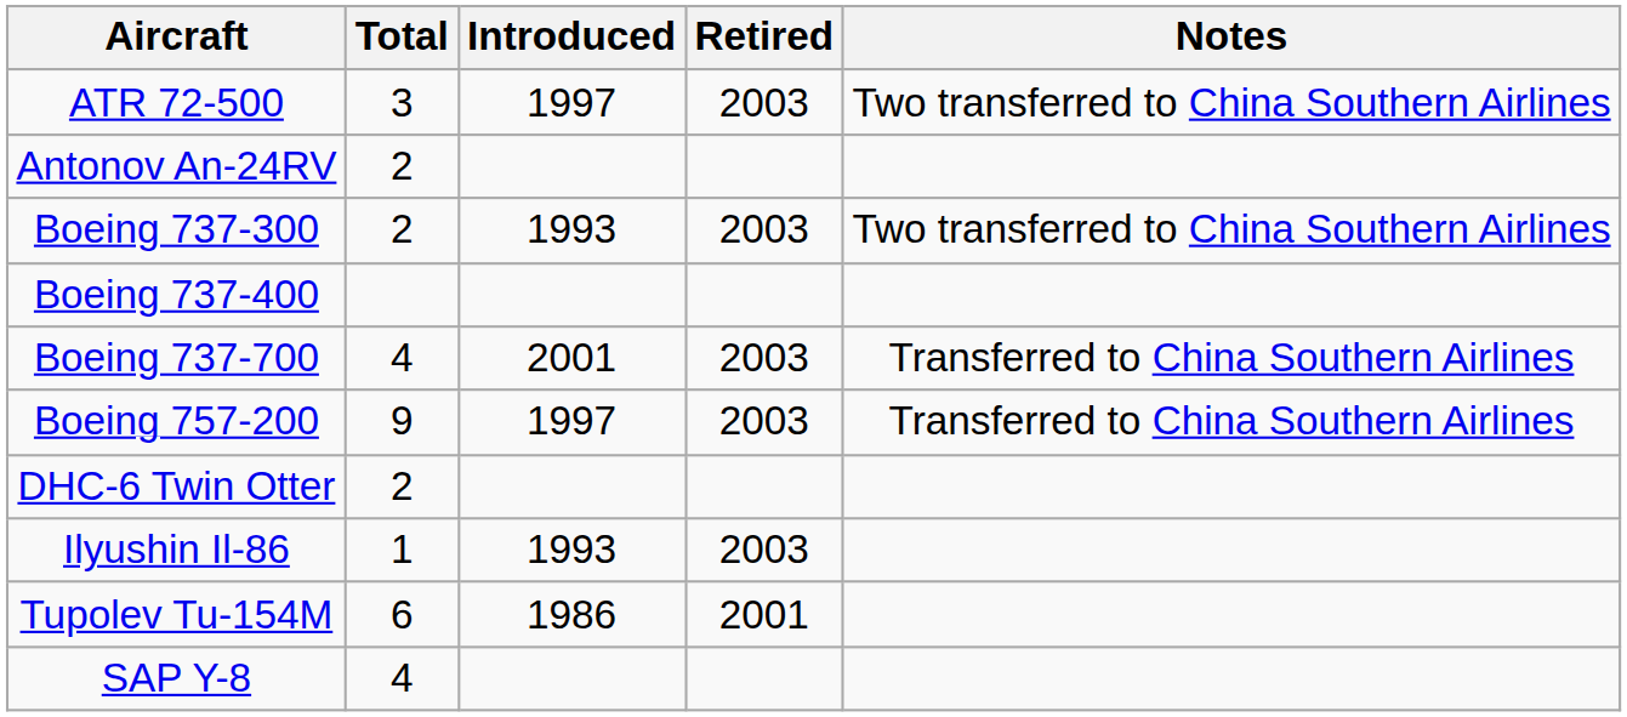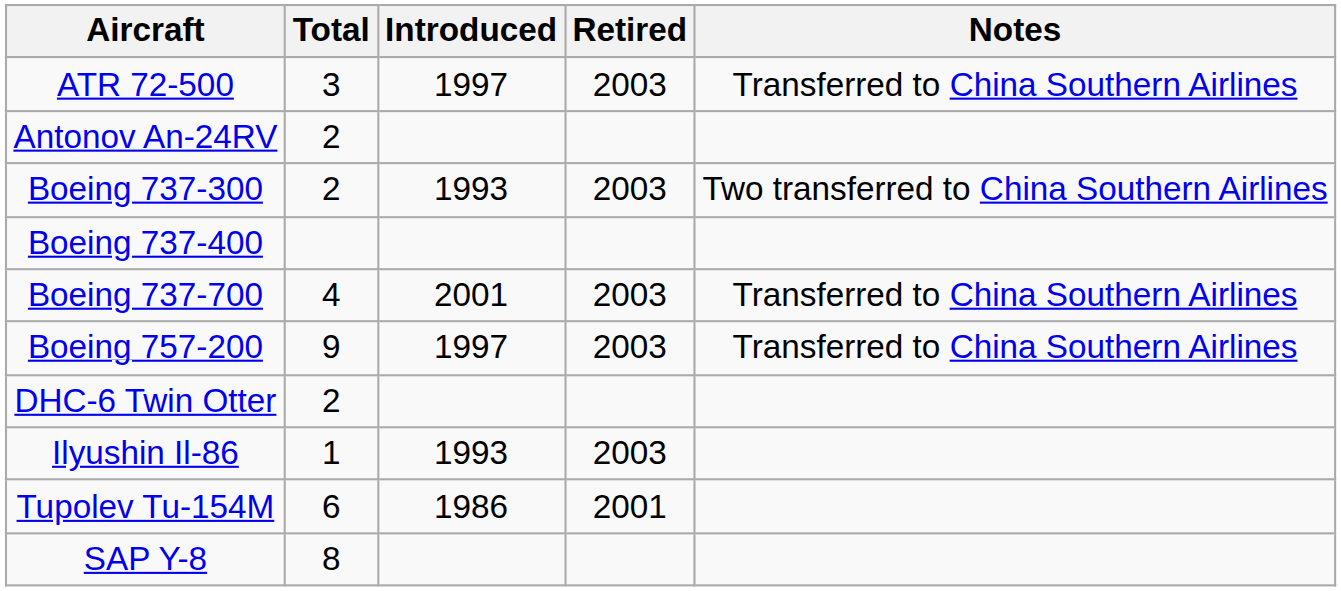ATR 72-500 | Notes: Two transferred to China Southern Airlines -> Transferred to China Southern Airlines
SAP Y-8 | Total: 4 -> 8
